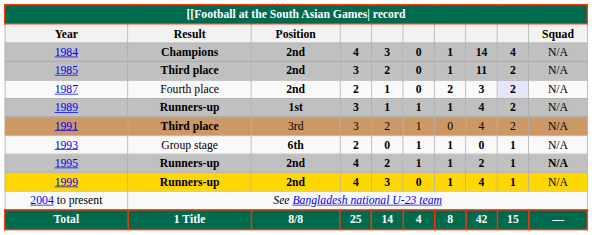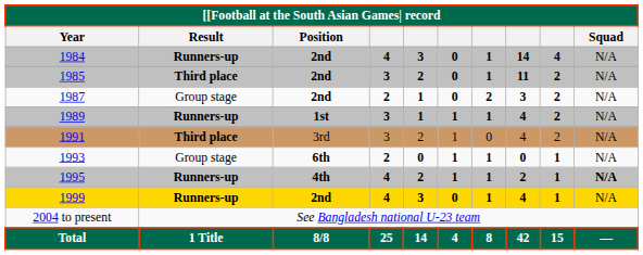1984 | [[Football at the South Asian Games| record / Result: Champions -> Runners-up
1987 | [[Football at the South Asian Games| record / Result: Fourth place -> Group stage
1987 | column 9: lavender background -> no background
1995 | [[Football at the South Asian Games| record / Position: 2nd -> 4th
